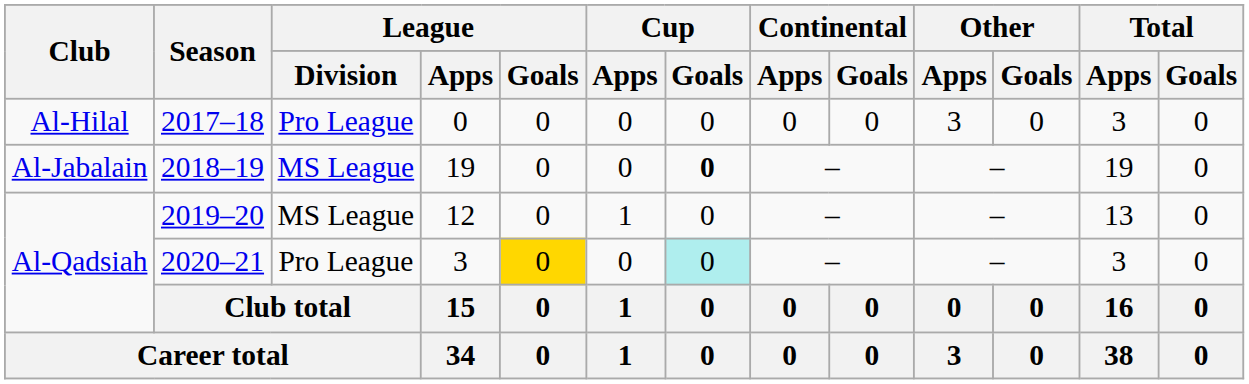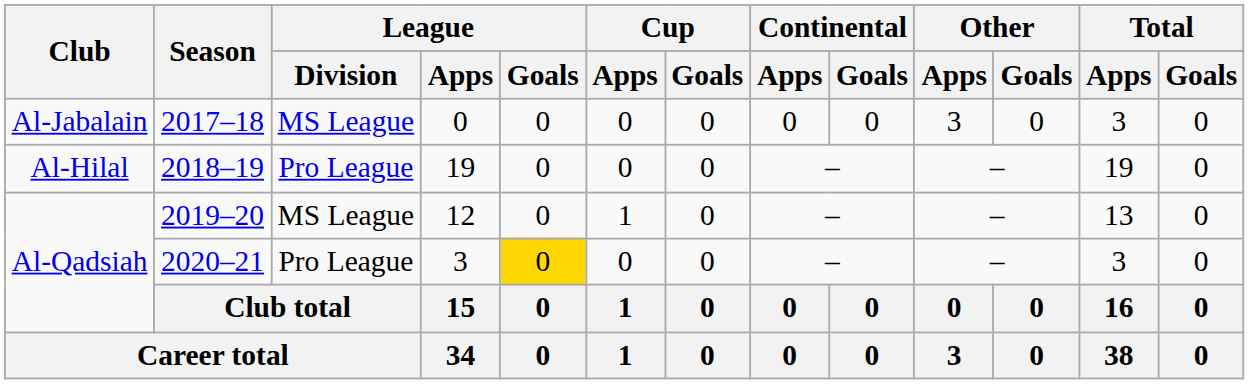2017–18 | Club: Al-Hilal -> Al-Jabalain
2017–18 | League / Division: Pro League -> MS League
2018–19 | Club: Al-Jabalain -> Al-Hilal
2018–19 | League / Division: MS League -> Pro League
2018–19 | Cup / Goals: bold -> normal
2020–21 | Cup / Goals: paleturquoise background -> no background
